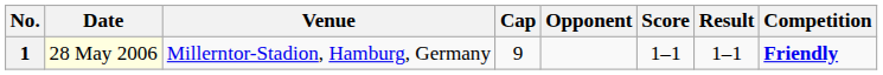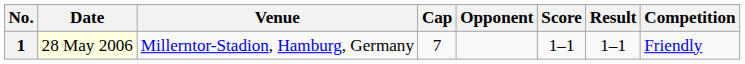1 | Cap: 9 -> 7
1 | Competition: bold -> normal
